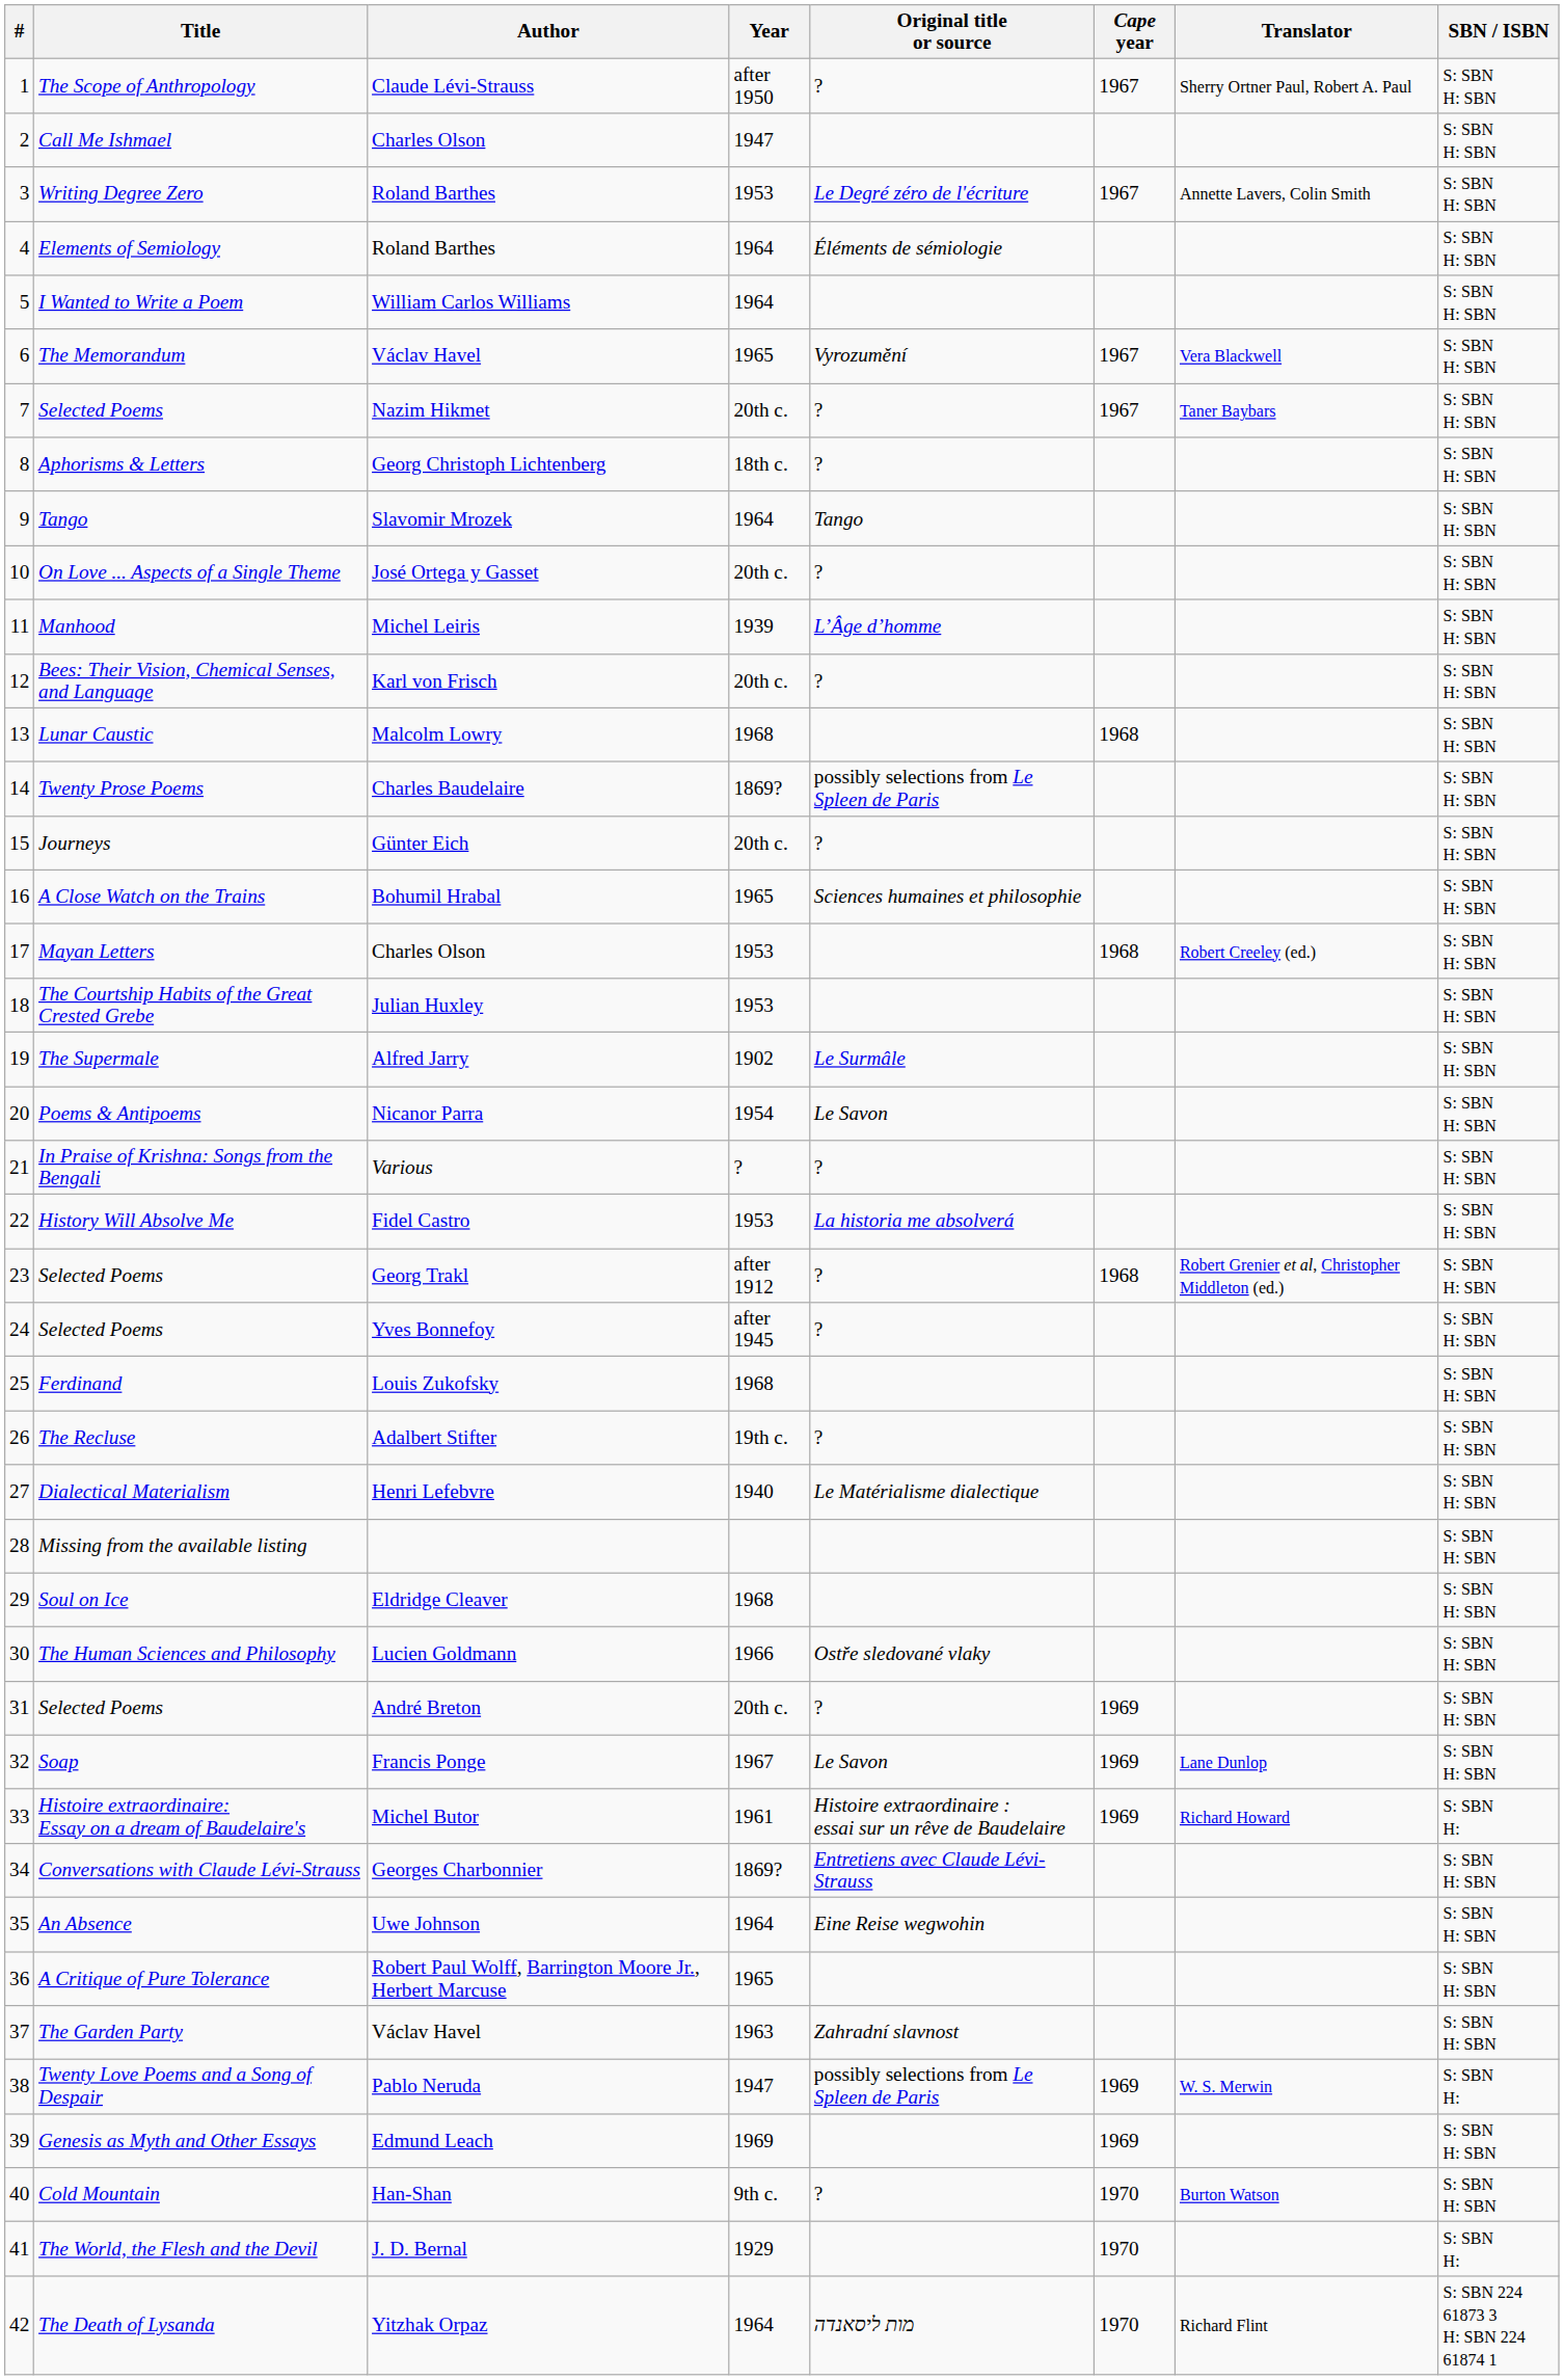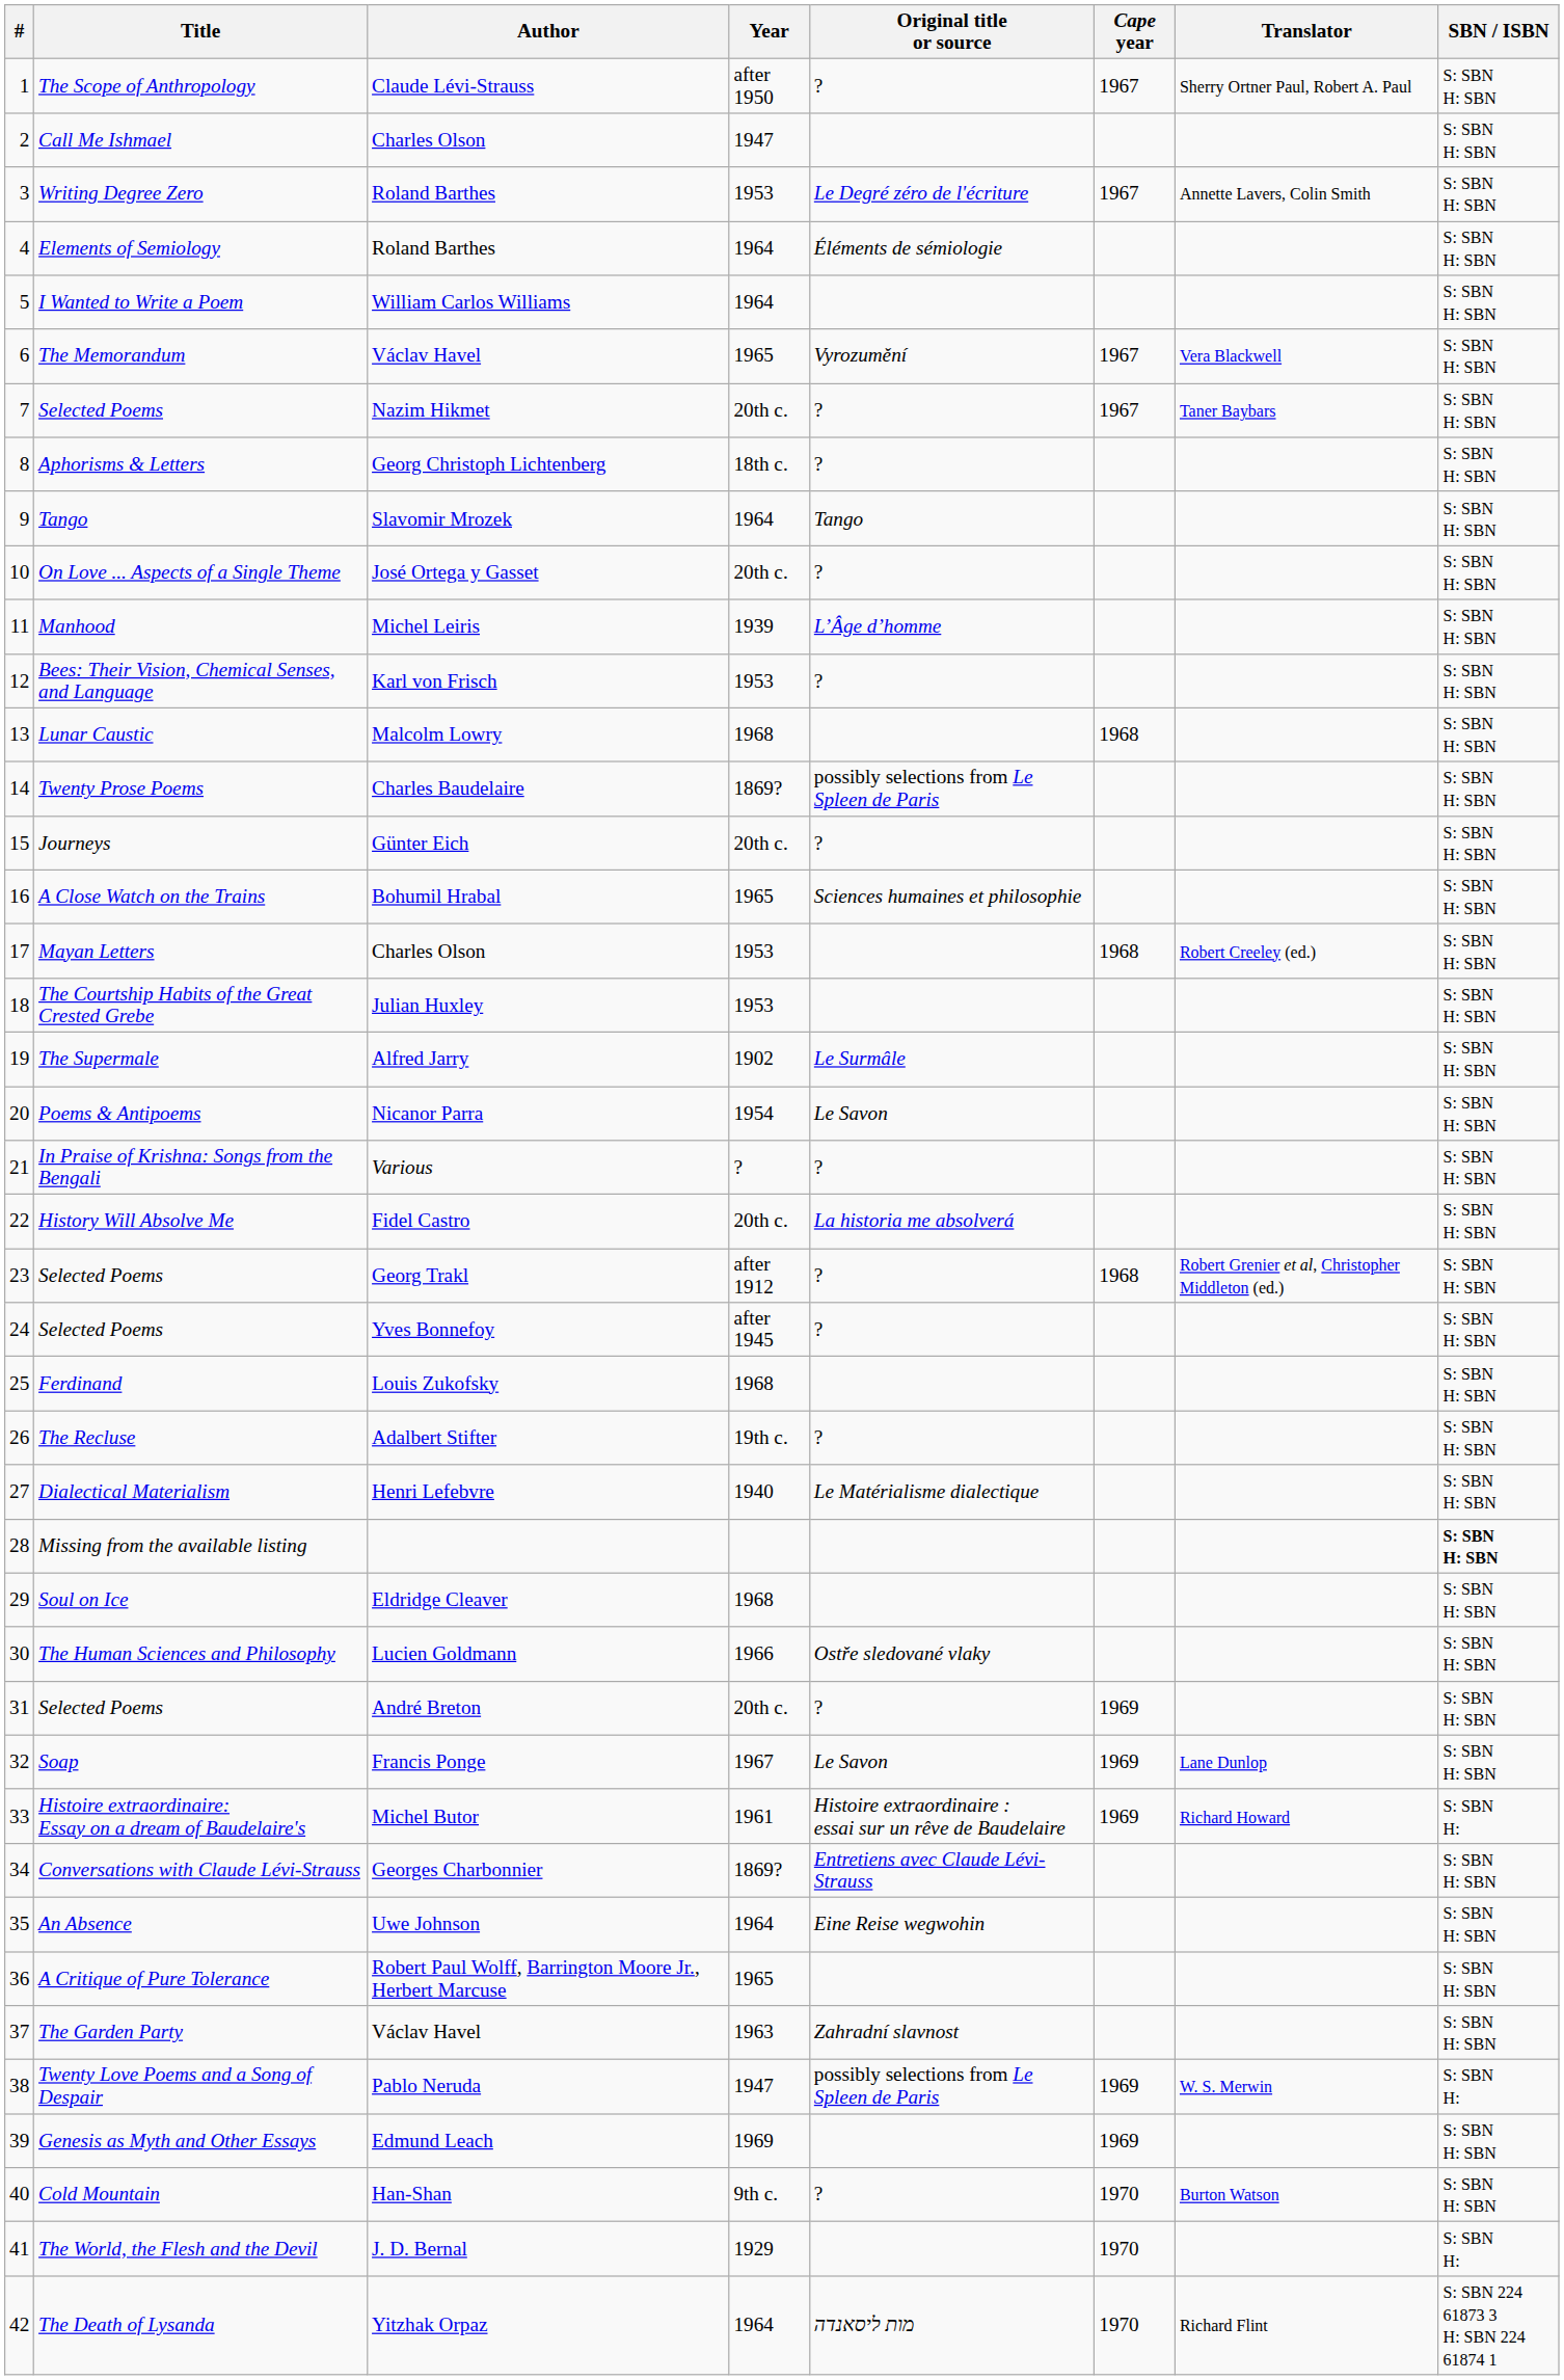Bees: Their Vision, Chemical Senses, and Language | Year: 20th c. -> 1953
History Will Absolve Me | Year: 1953 -> 20th c.
Missing from the available listing | SBN / ISBN: normal -> bold
